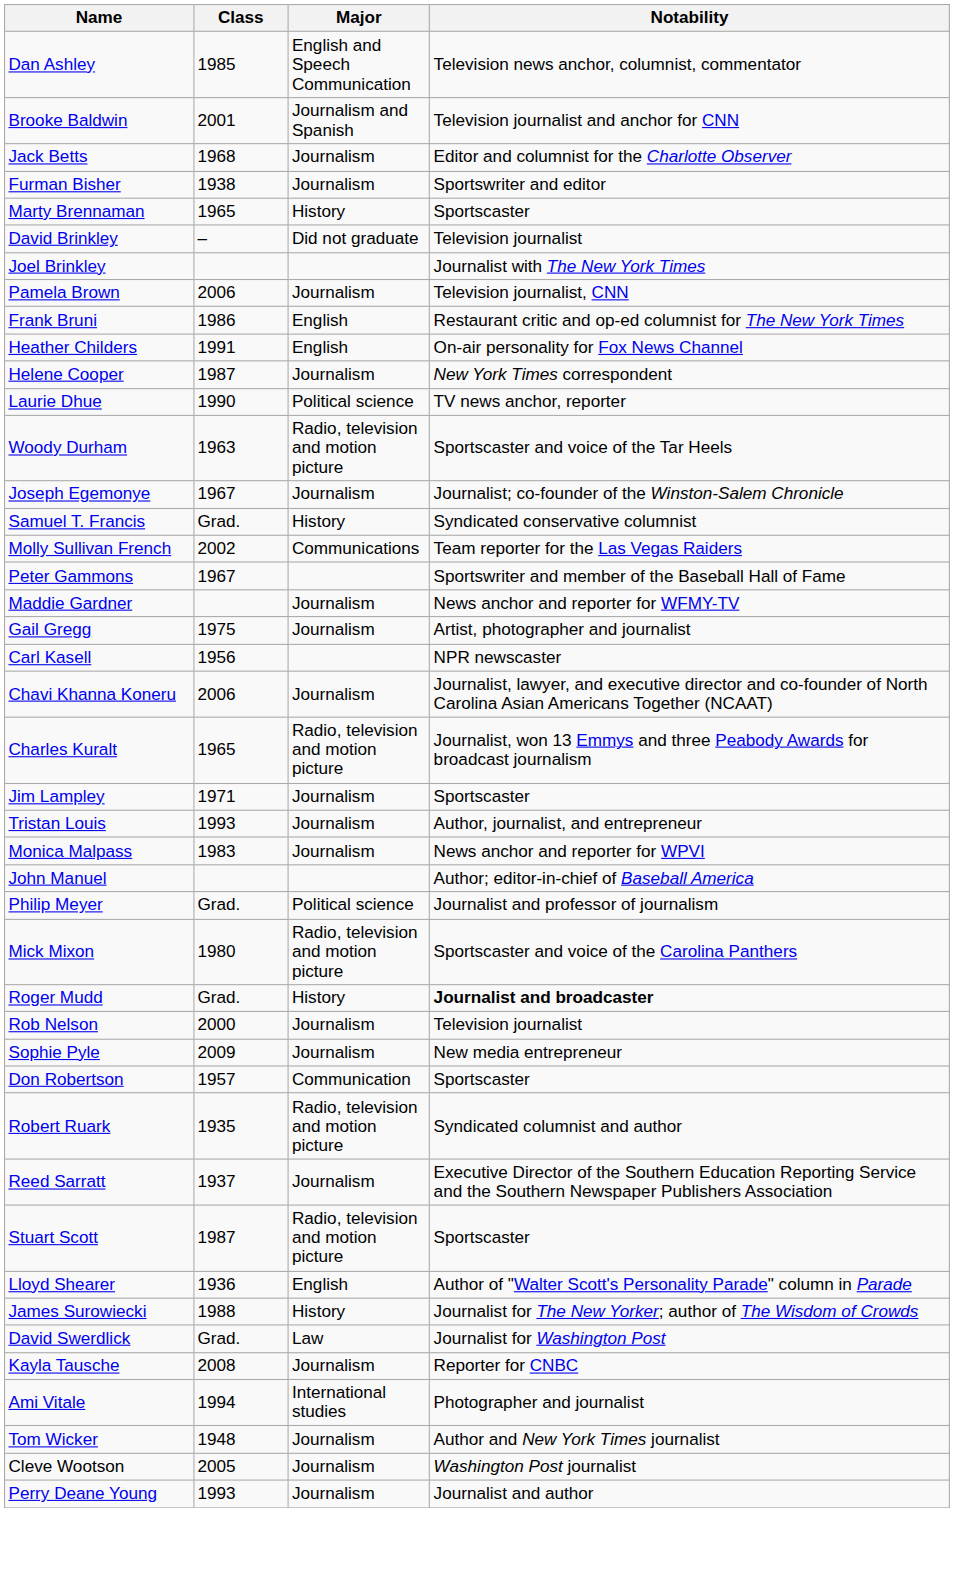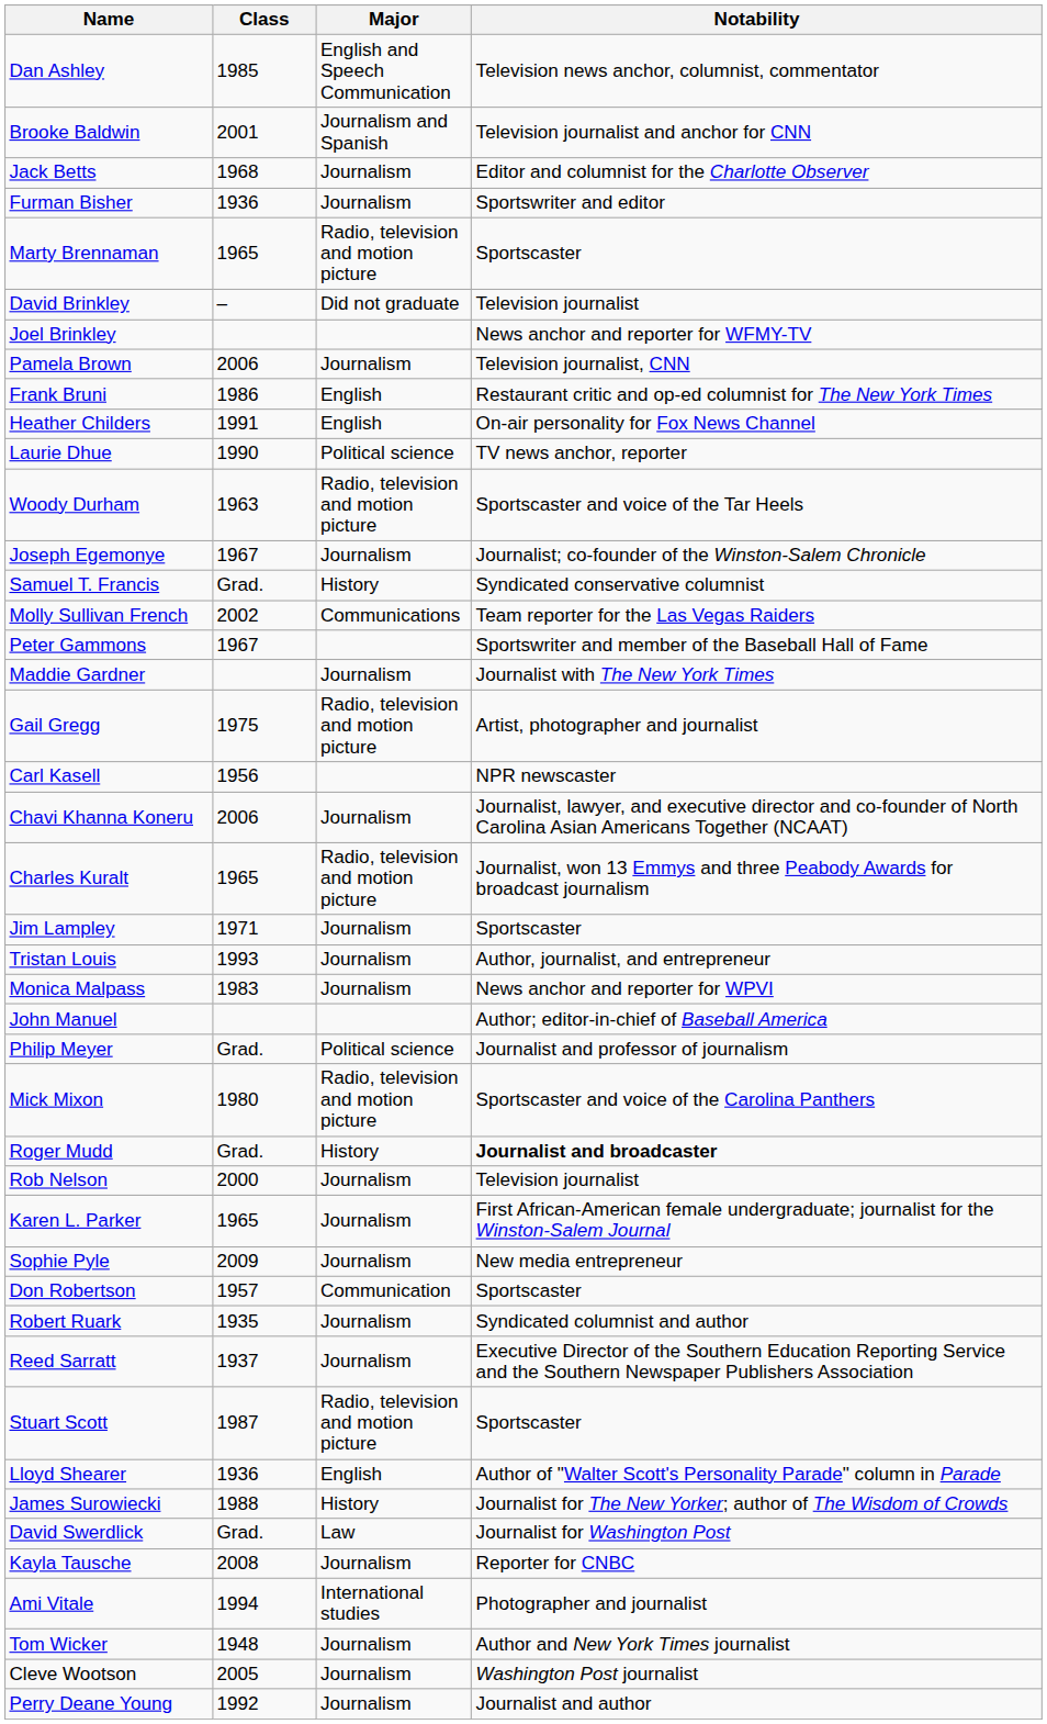Furman Bisher | Class: 1938 -> 1936
Marty Brennaman | Major: History -> Radio, television and motion picture
Joel Brinkley | Notability: Journalist with The New York Times -> News anchor and reporter for WFMY-TV
- row: Helene Cooper | 1987 | Journalism | New York Times correspondent
Maddie Gardner | Notability: News anchor and reporter for WFMY-TV -> Journalist with The New York Times
Gail Gregg | Major: Journalism -> Radio, television and motion picture
+ row: Karen L. Parker | 1965 | Journalism | First African-American female undergraduate; journalist for the Winston-Salem Journal
Robert Ruark | Major: Radio, television and motion picture -> Journalism
Perry Deane Young | Class: 1993 -> 1992
